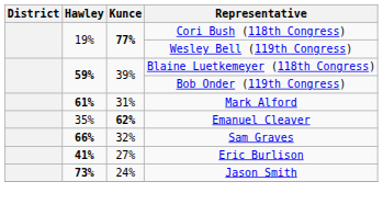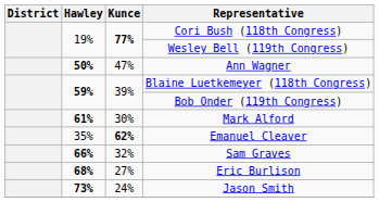+ row: 50% | 47% | Ann Wagner
Mark Alford | Kunce: 31% -> 30%
Eric Burlison | Hawley: 41% -> 68%
